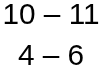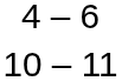rows swapped: 10 – 11 <-> 4 – 6
